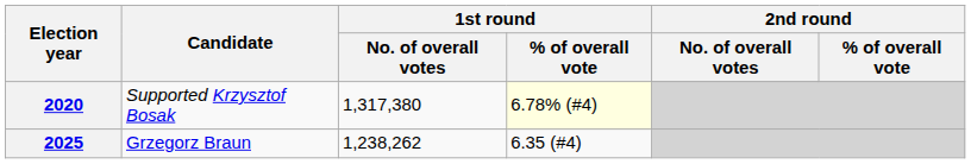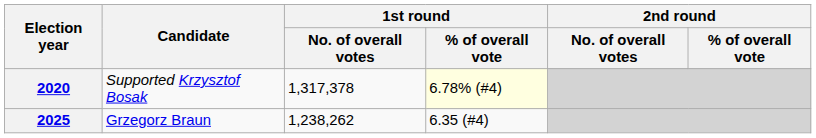2020 | 1st round / No. of overall votes: 1,317,380 -> 1,317,378
